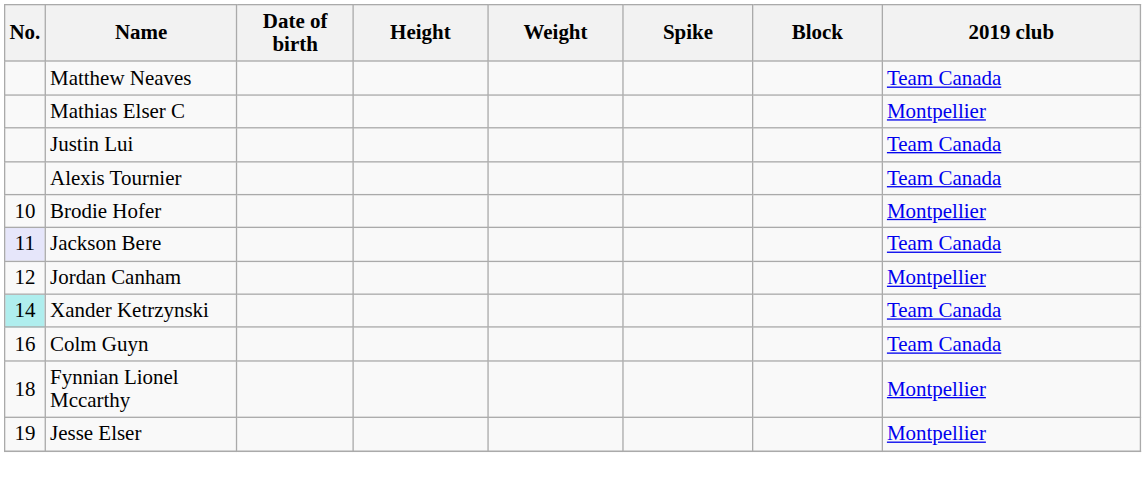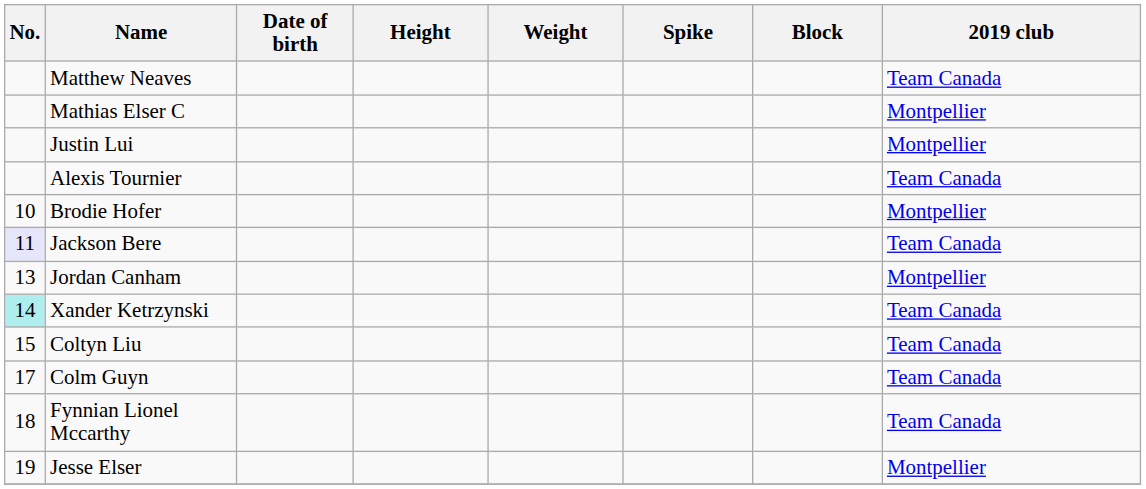Justin Lui | 2019 club: Team Canada -> Montpellier
Jordan Canham | No.: 12 -> 13
+ row: 15 | Coltyn Liu | Team Canada
Colm Guyn | No.: 16 -> 17
Fynnian Lionel Mccarthy | 2019 club: Montpellier -> Team Canada
